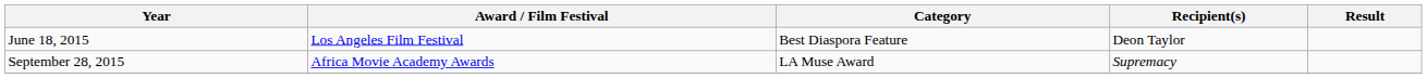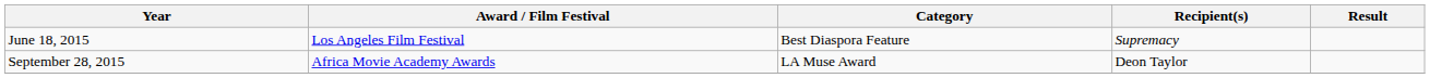June 18, 2015 | Recipient(s): Deon Taylor -> Supremacy
September 28, 2015 | Recipient(s): Supremacy -> Deon Taylor
